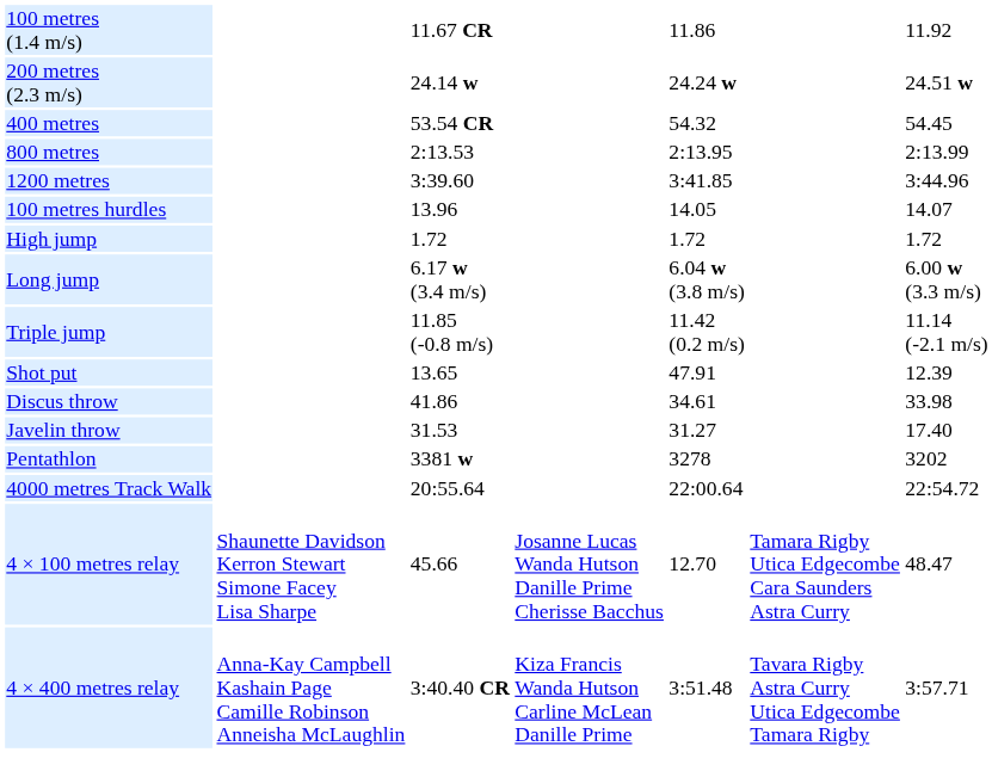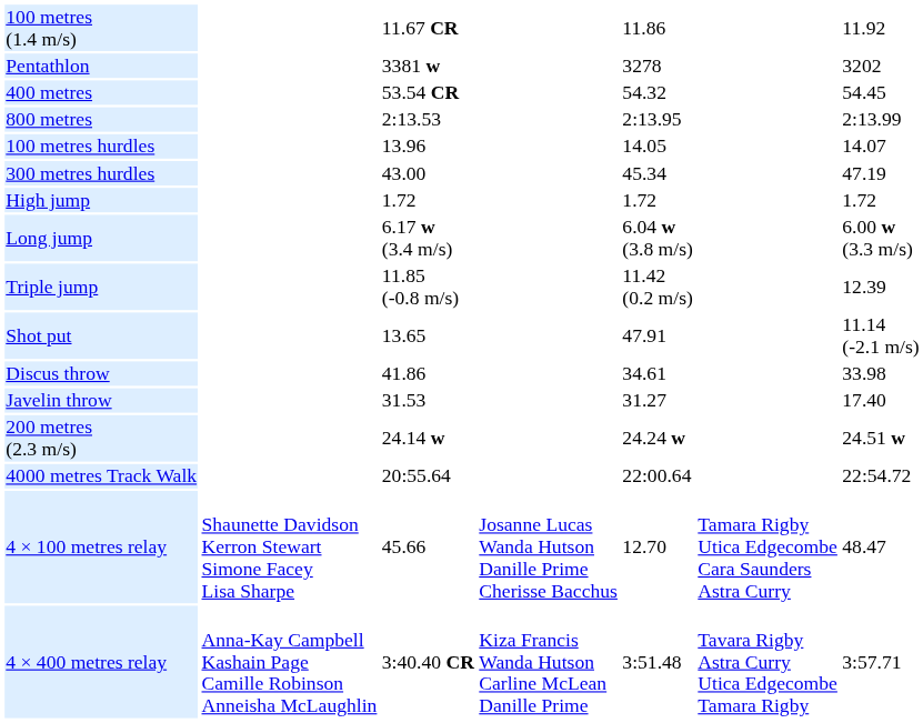rows swapped: 200 metres (2.3 m/s) <-> Pentathlon
- row: 1200 metres | 3:39.60 | 3:41.85 | 3:44.96
+ row: 300 metres hurdles | 43.00 | 45.34 | 47.19
Triple jump | column 7: 11.14 (-2.1 m/s) -> 12.39
Shot put | column 7: 12.39 -> 11.14 (-2.1 m/s)
